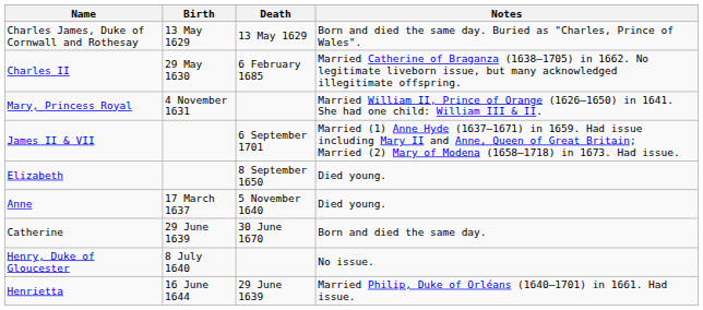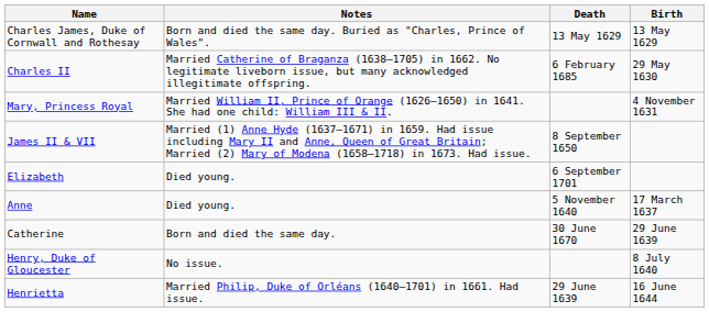columns swapped: Birth <-> Notes
James II & VII | Death: 6 September 1701 -> 8 September 1650
Elizabeth | Death: 8 September 1650 -> 6 September 1701
